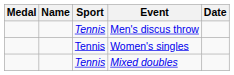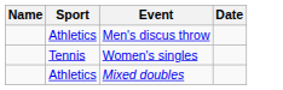- column: Medal
Men's discus throw | Sport: Tennis -> Athletics
Mixed doubles | Sport: Tennis -> Athletics
